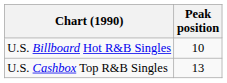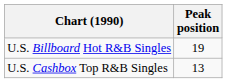U.S. Billboard Hot R&B Singles | Peak position: 10 -> 19
